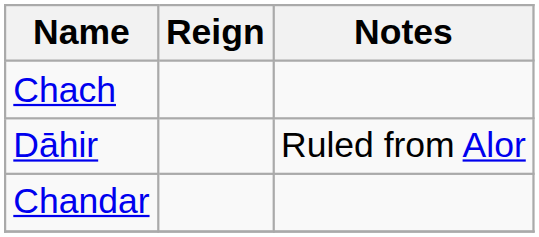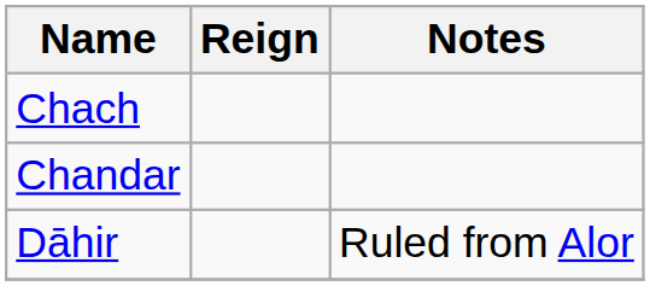rows swapped: Chandar <-> Dāhir
